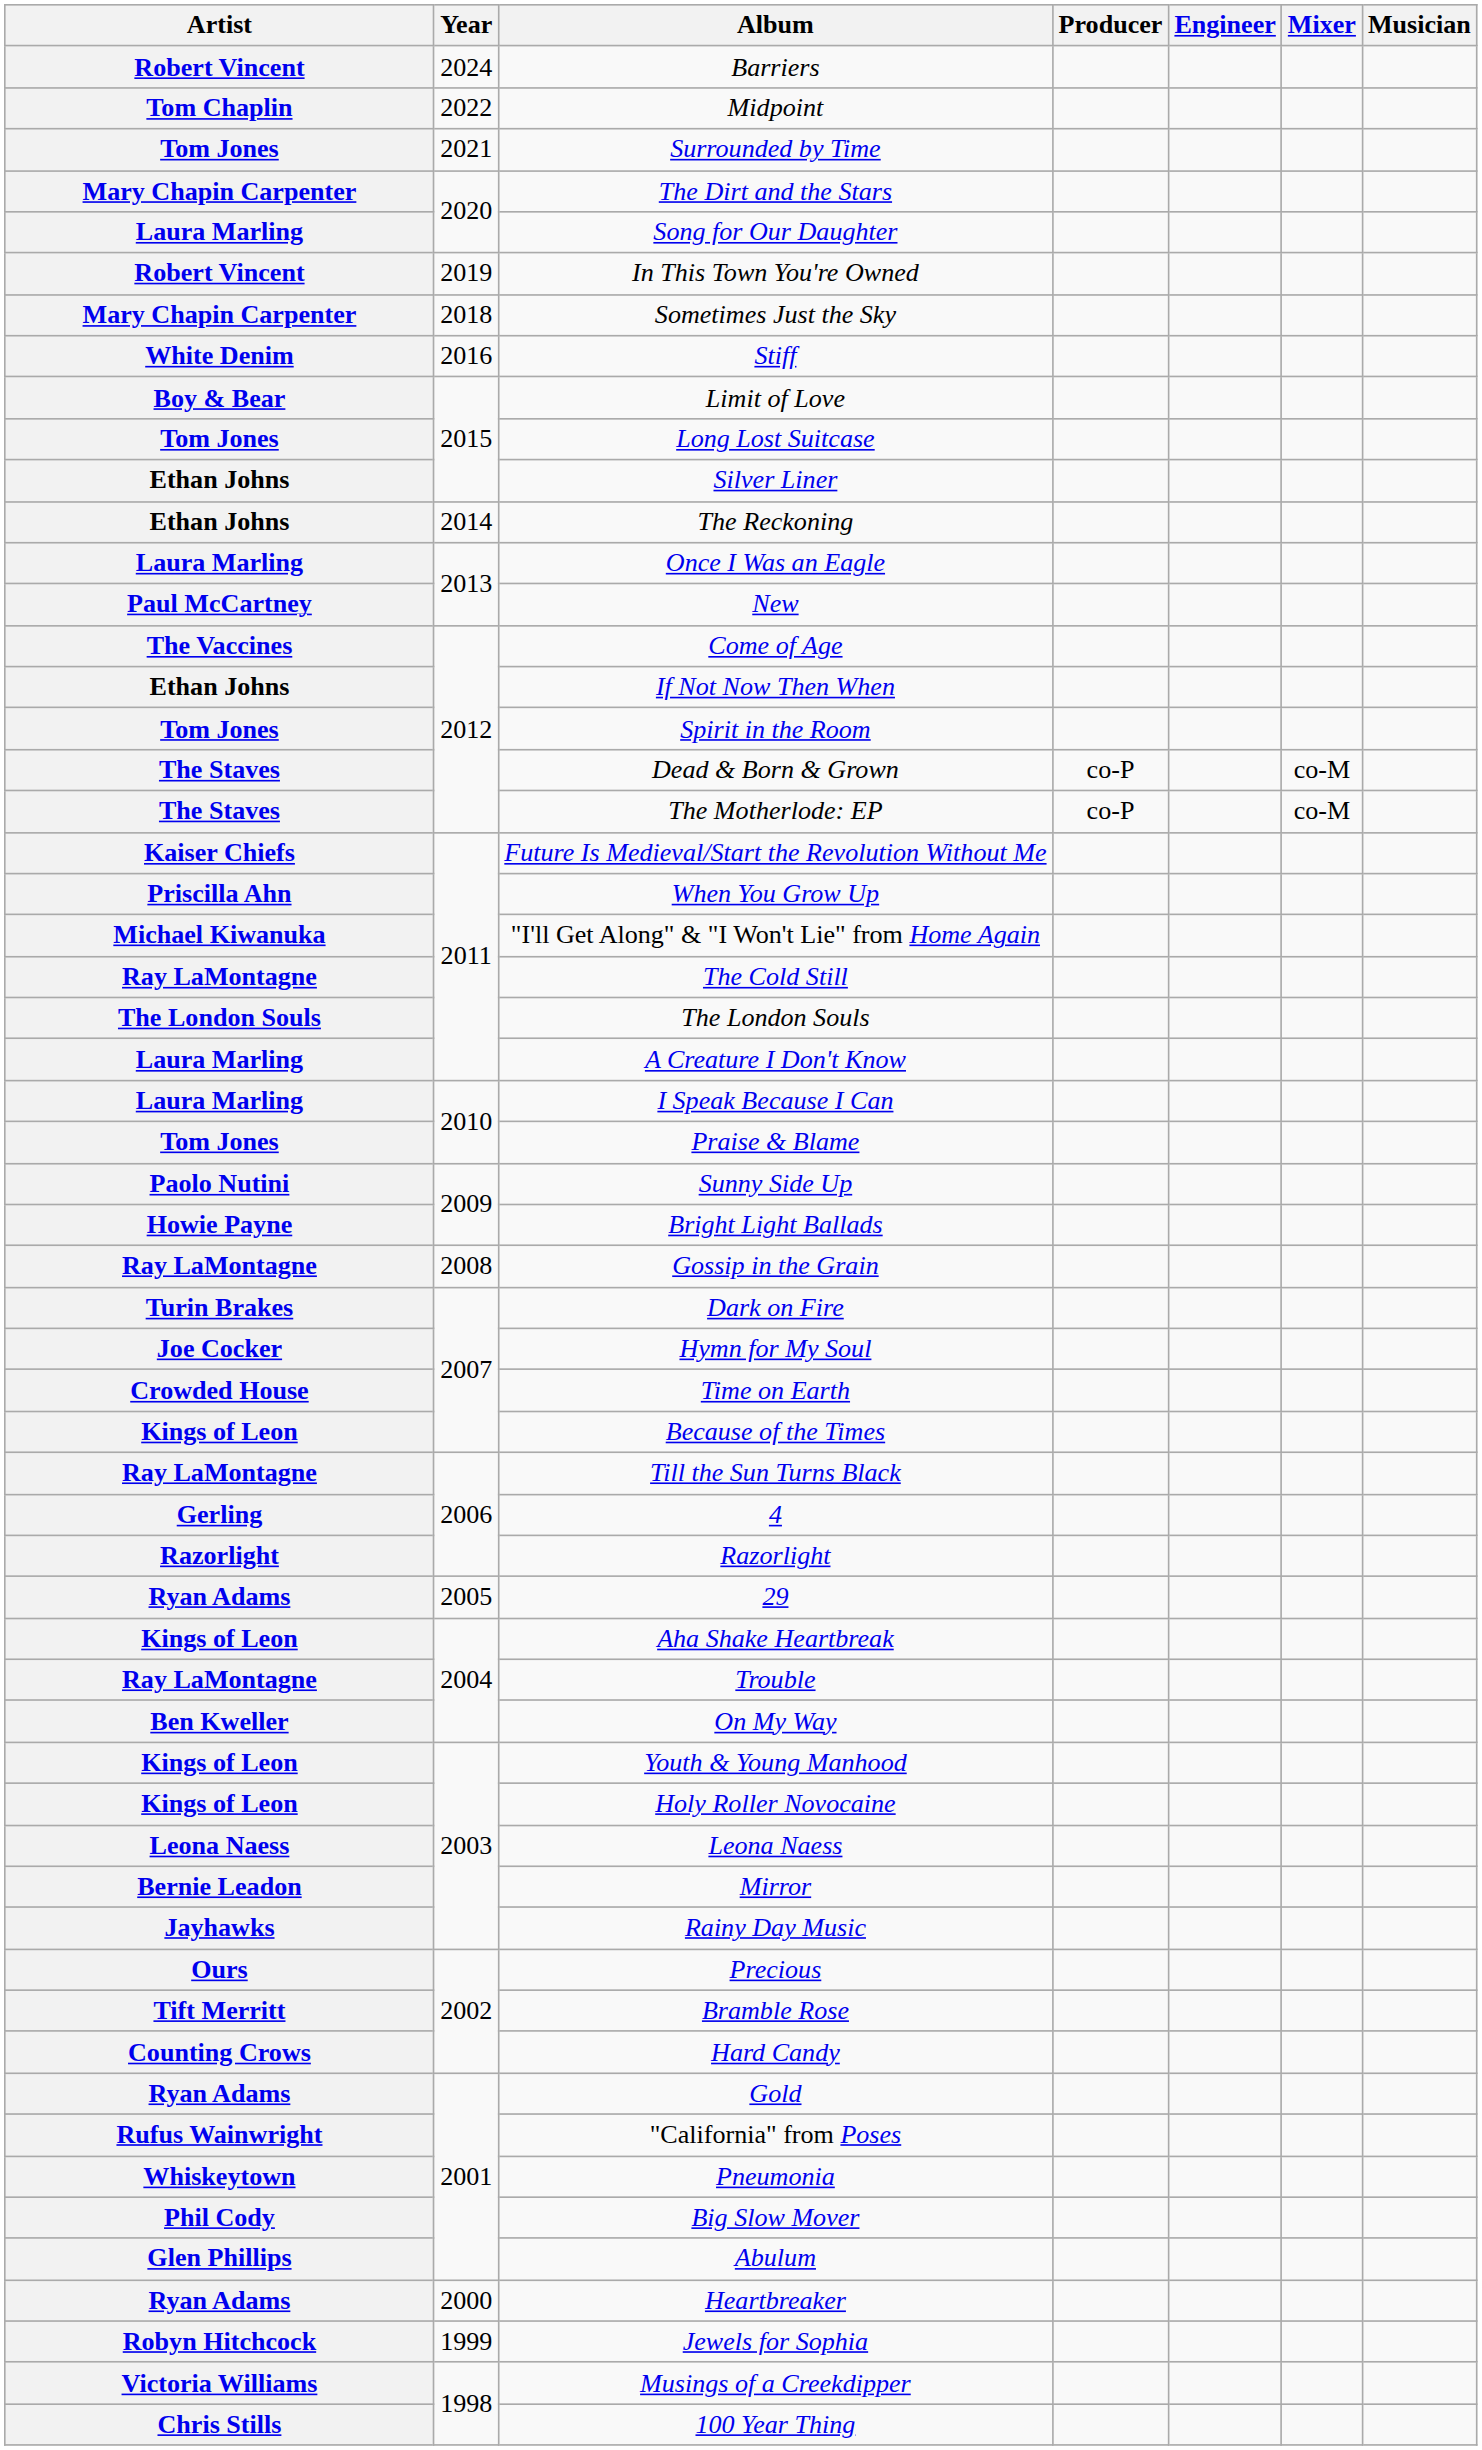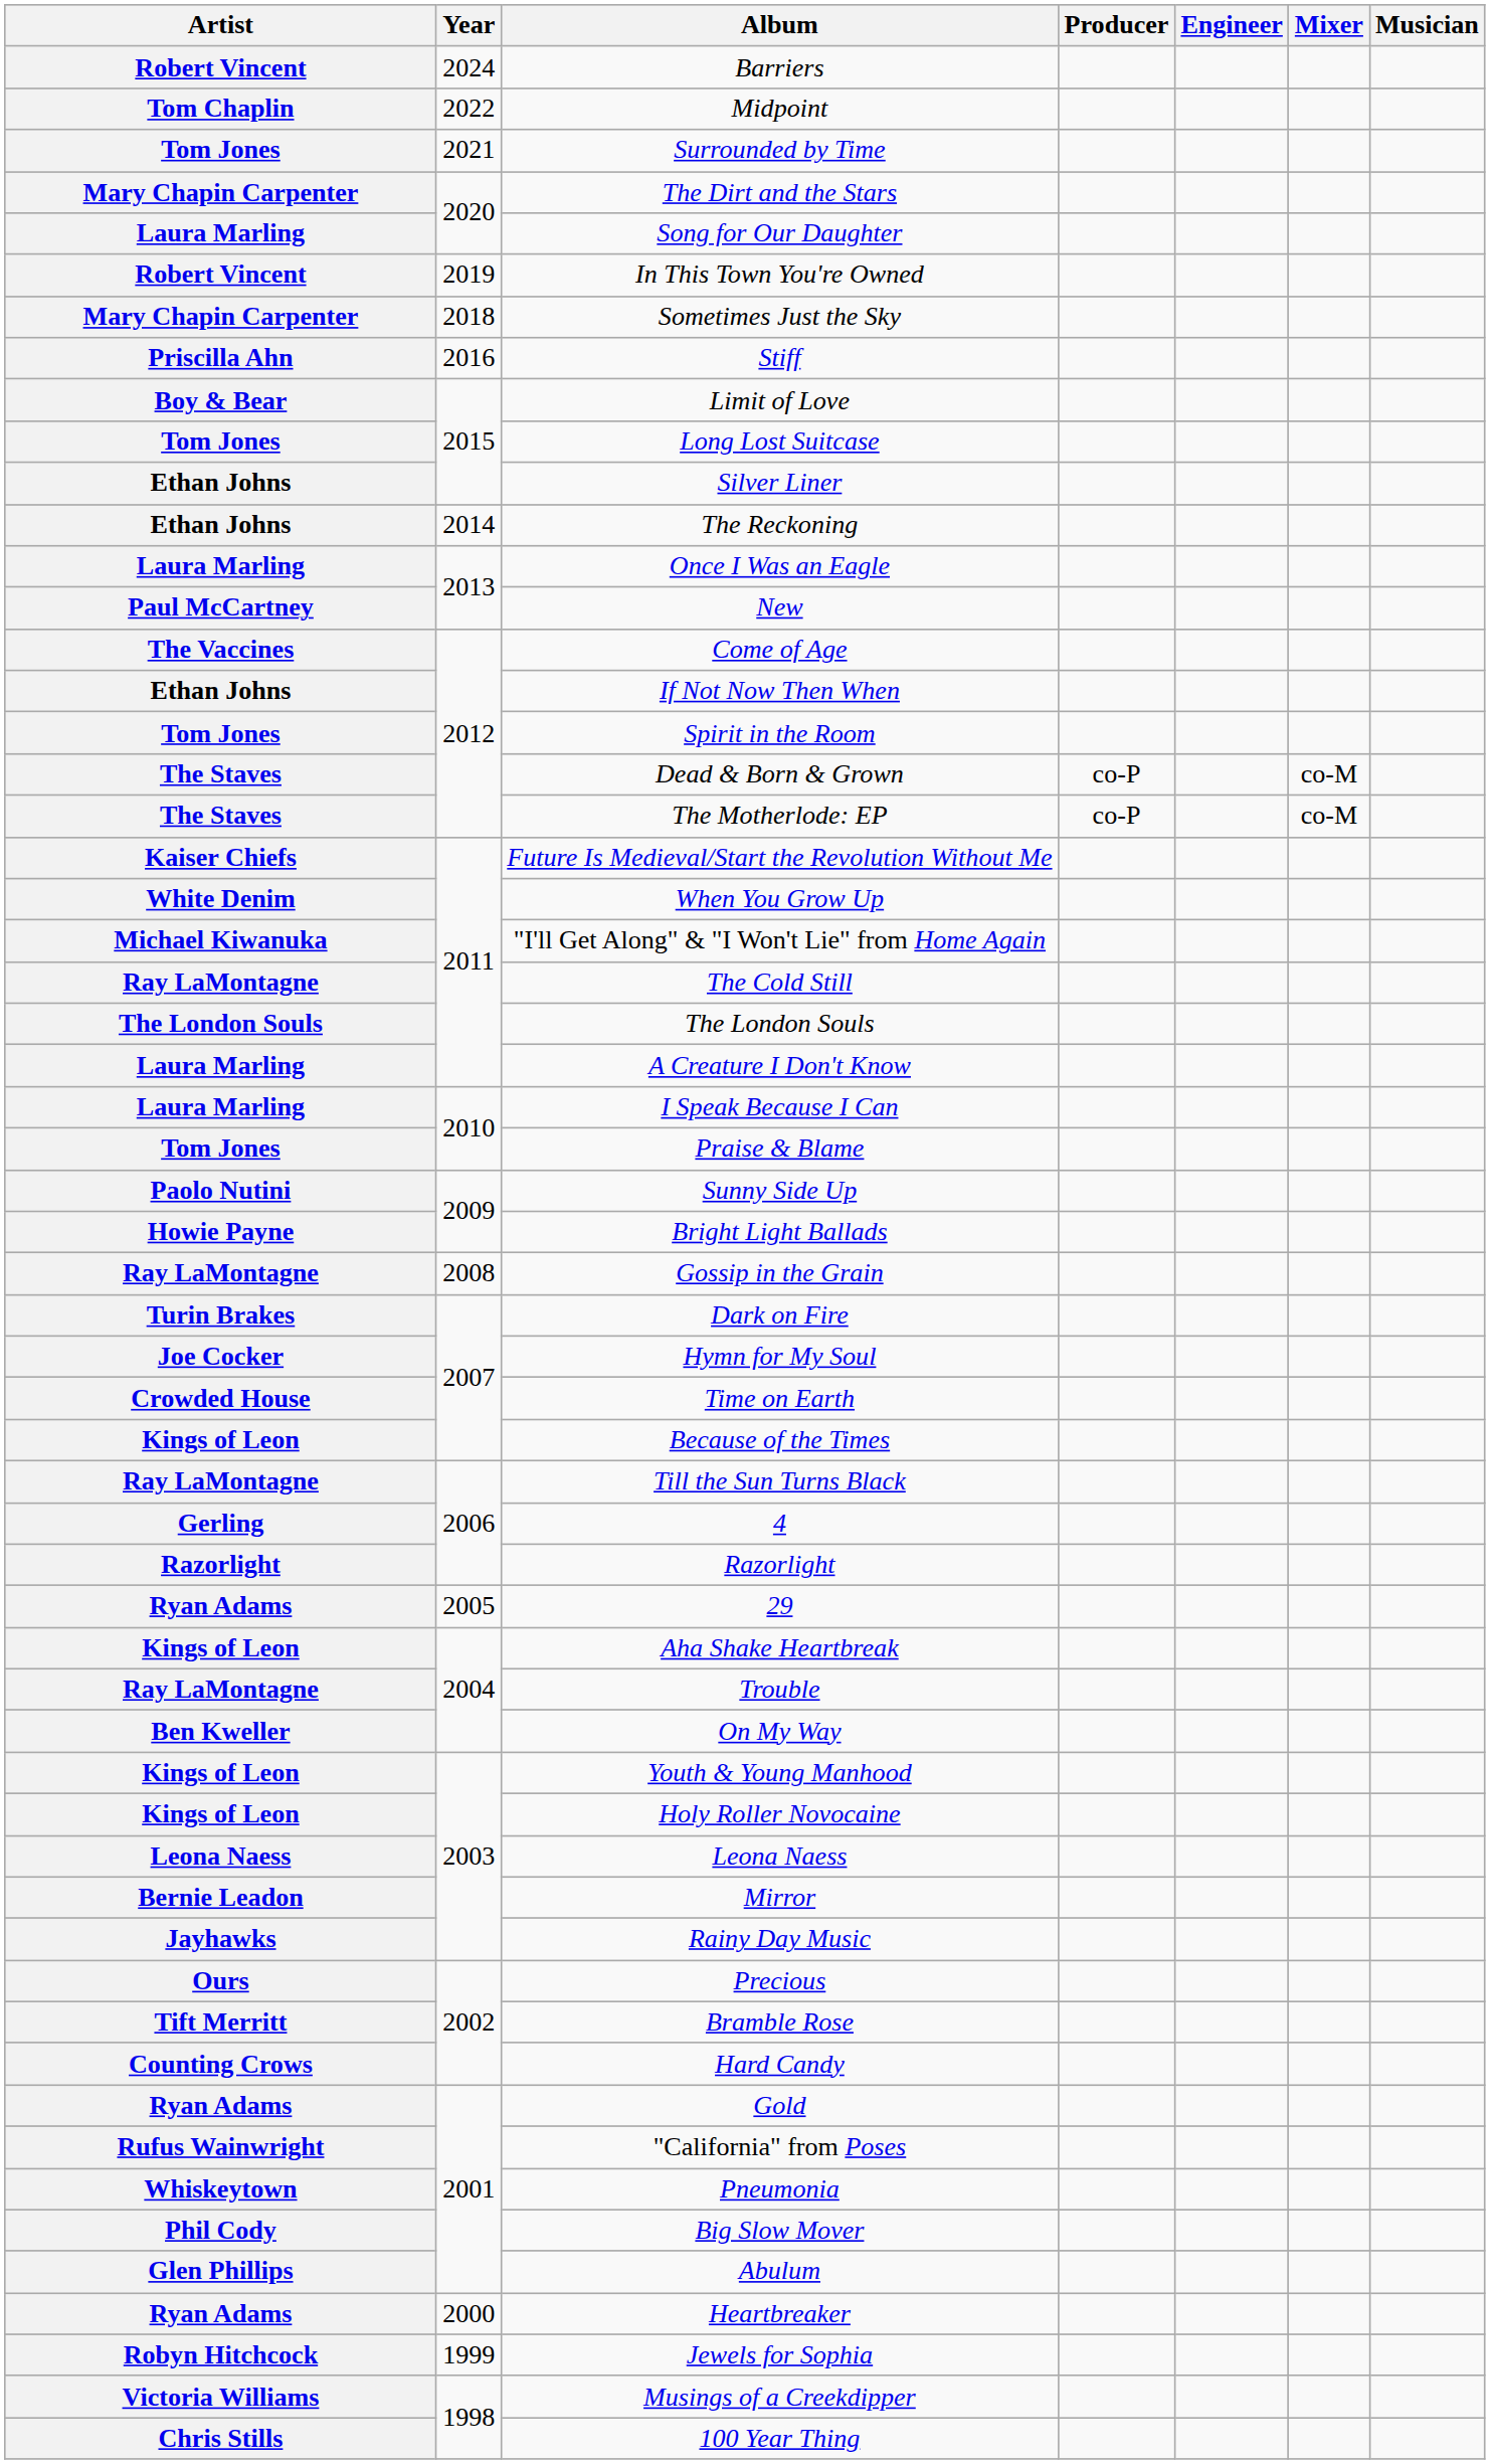Stiff | Artist: White Denim -> Priscilla Ahn
When You Grow Up | Artist: Priscilla Ahn -> White Denim
